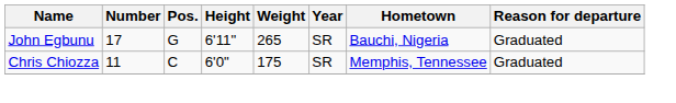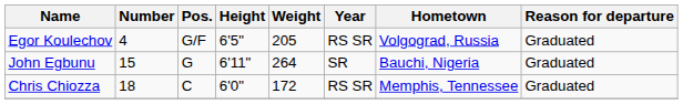+ row: Egor Koulechov | 4 | G/F | 6'5" | 205 | RS SR | Volgograd, Russia | Graduated
John Egbunu | Number: 17 -> 15
John Egbunu | Weight: 265 -> 264
Chris Chiozza | Number: 11 -> 18
Chris Chiozza | Weight: 175 -> 172
Chris Chiozza | Year: SR -> RS SR
